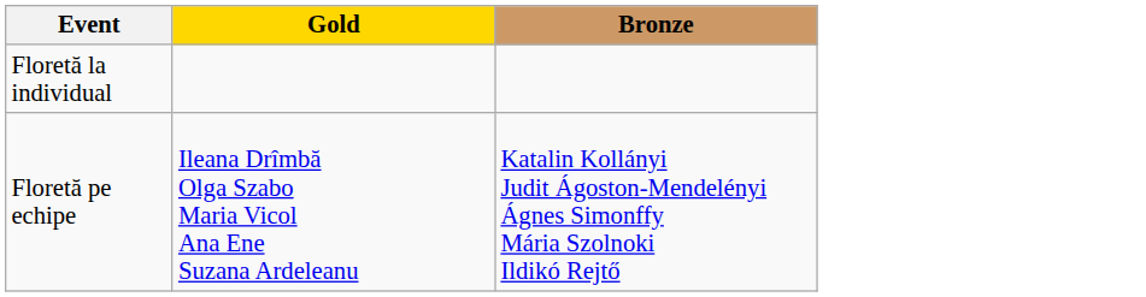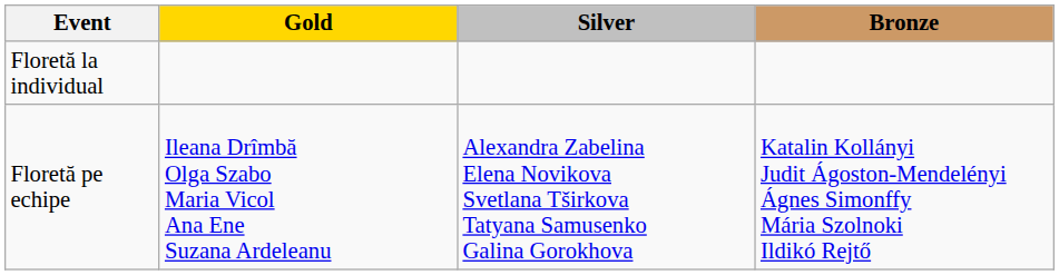+ column: Silver | Alexandra Zabelina Elena Novikova Svetlana Tširkova Tatyana Samusenko Galina Gorokhova
